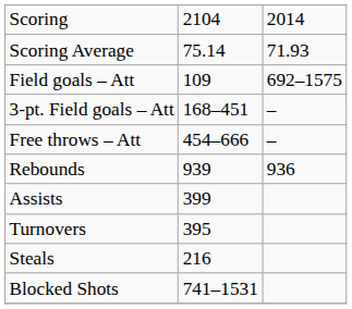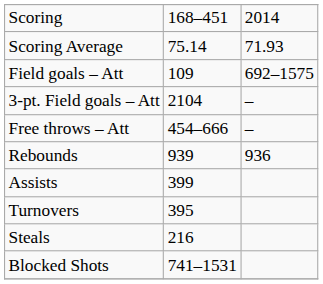Scoring | column 2: 2104 -> 168–451
3-pt. Field goals – Att | column 2: 168–451 -> 2104
